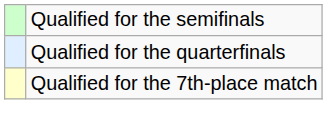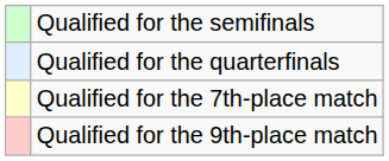+ row: Qualified for the 9th-place match
